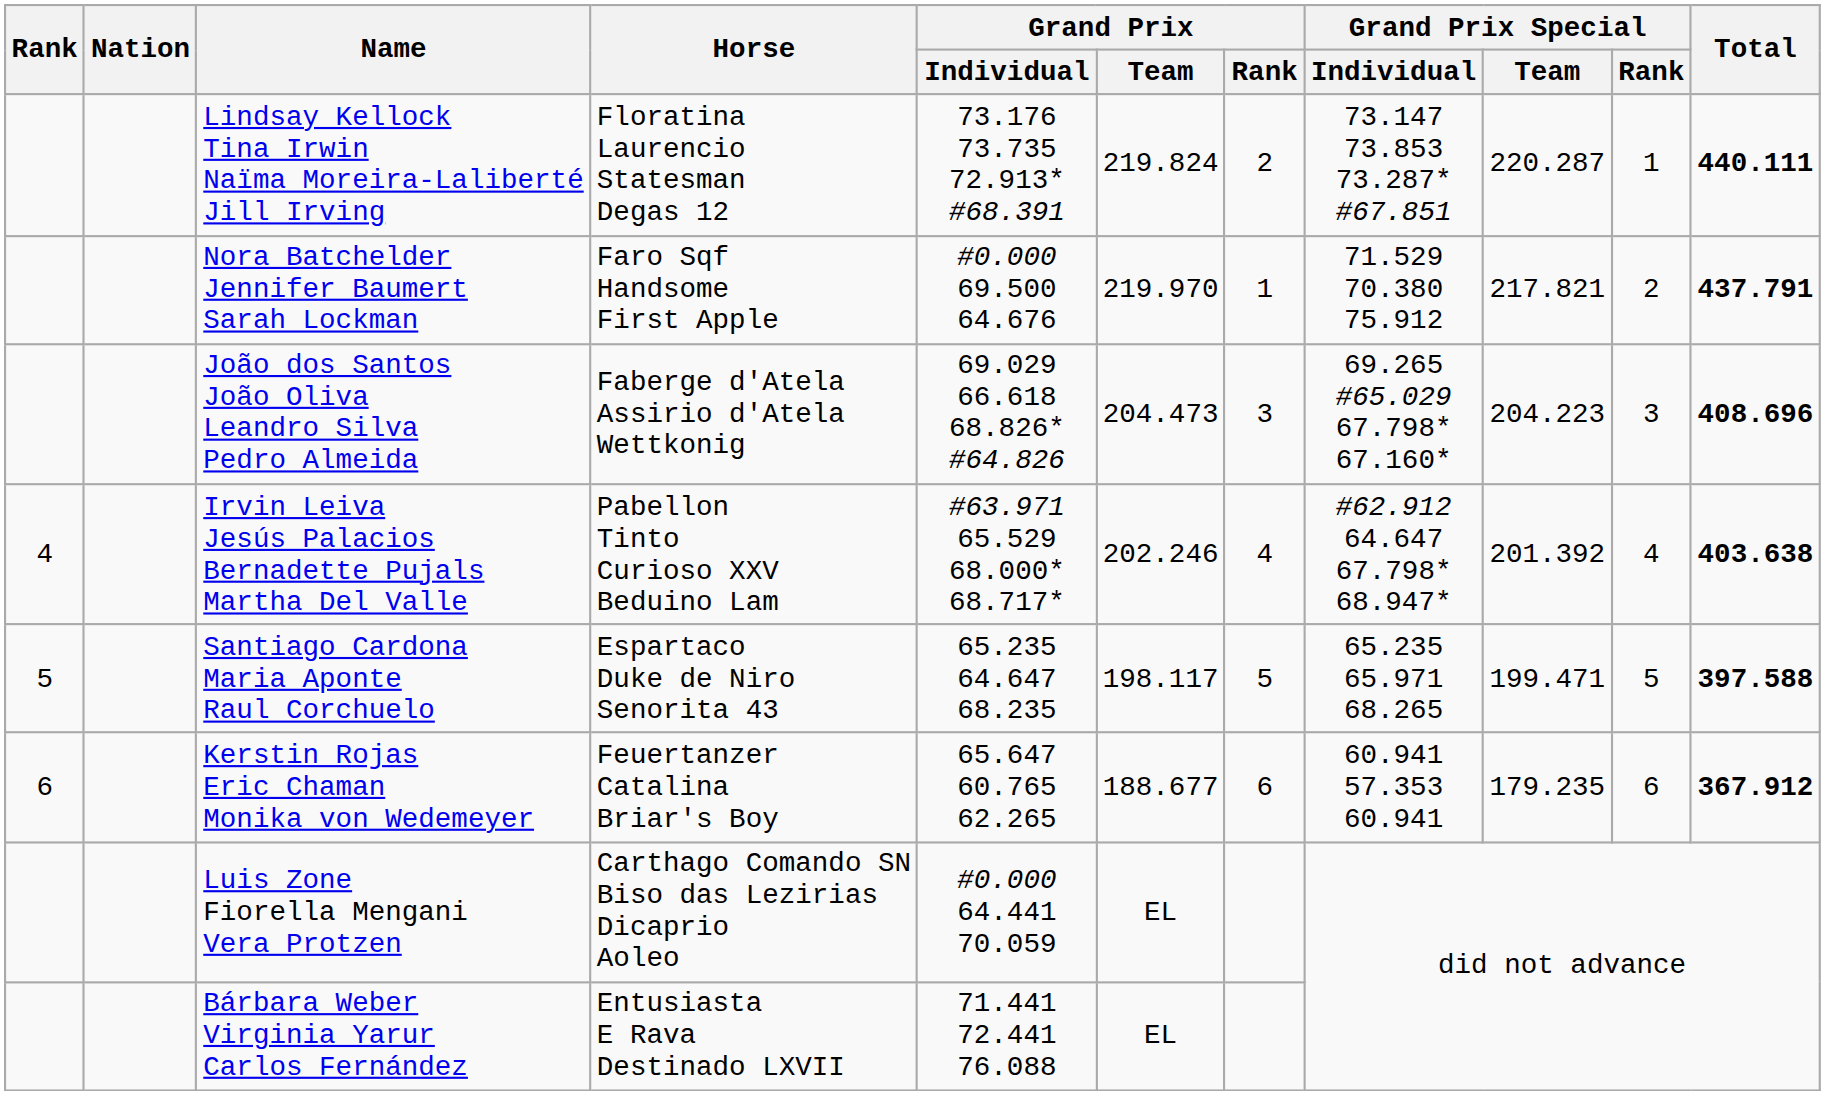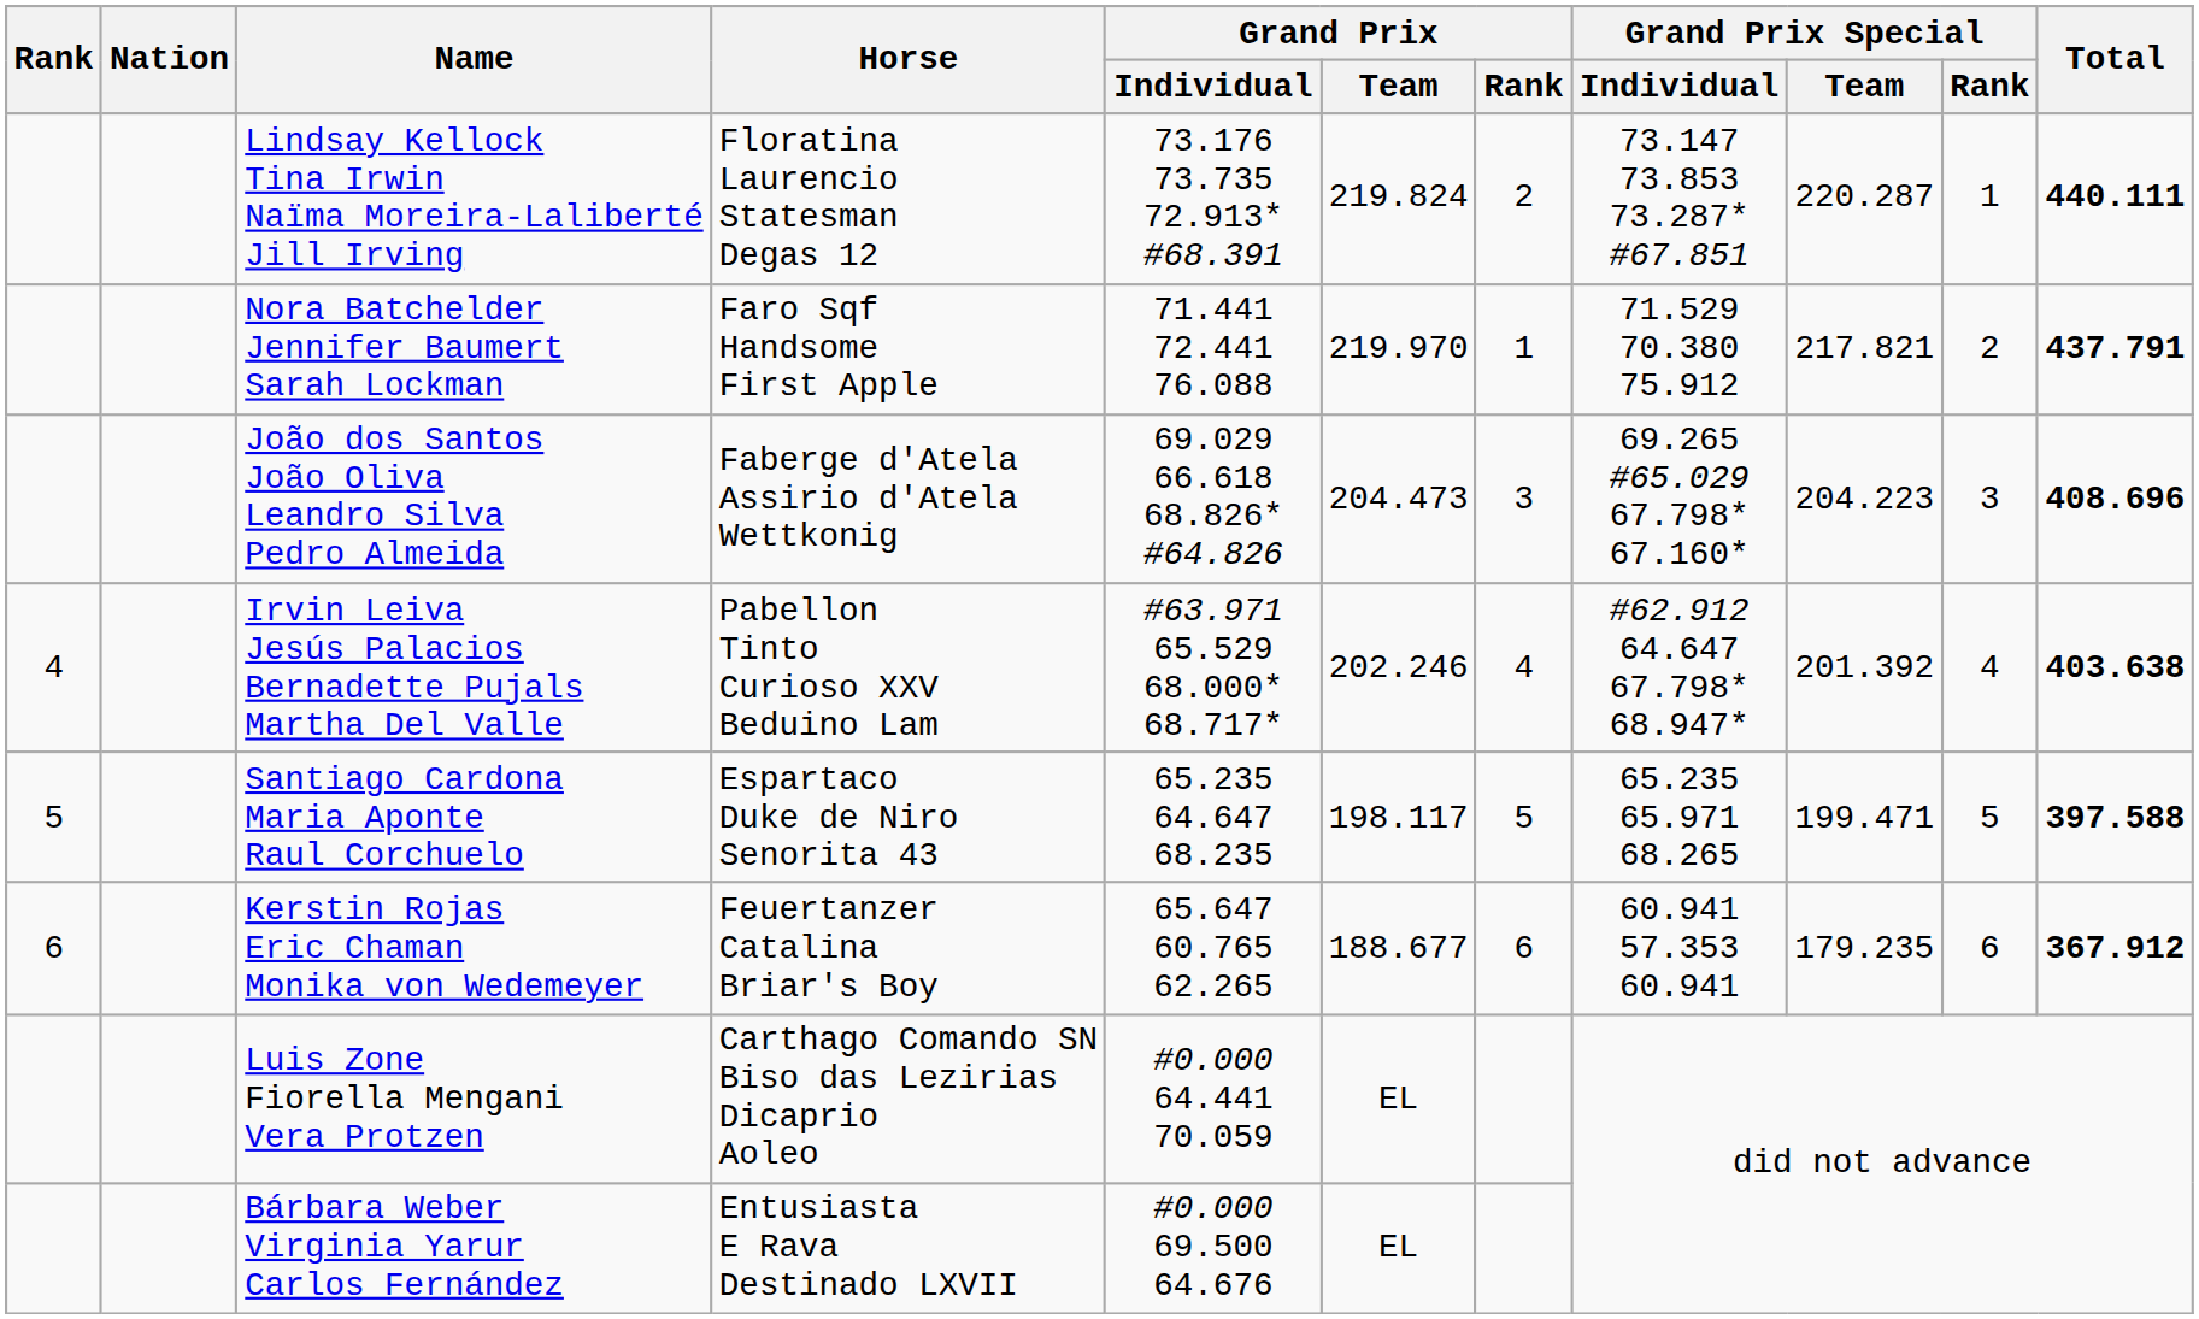Nora Batchelder Jennifer Baumert Sarah Lockman | Grand Prix / Individual: #0.000 69.500 64.676 -> 71.441 72.441 76.088
Bárbara Weber Virginia Yarur Carlos Fernández | Grand Prix / Individual: 71.441 72.441 76.088 -> #0.000 69.500 64.676
